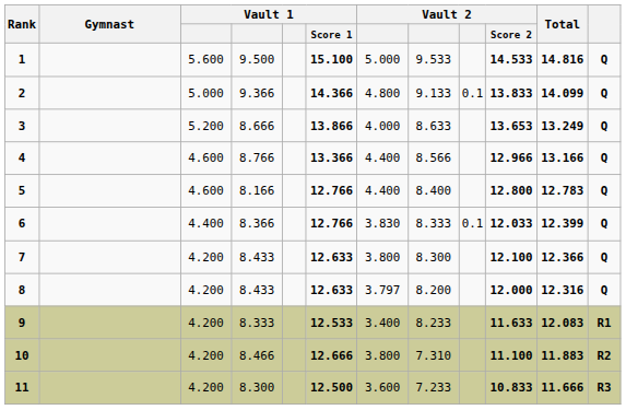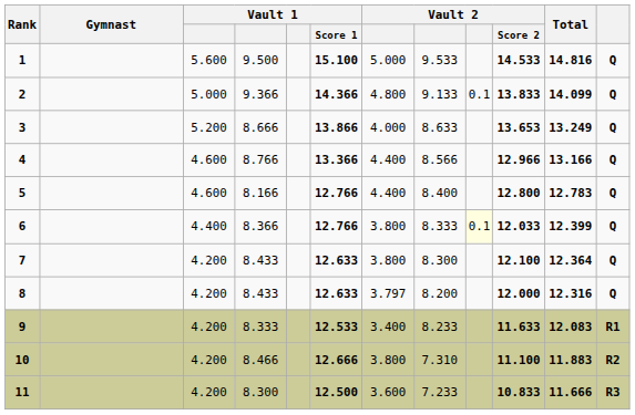6 | column 7: 3.830 -> 3.800
6 | column 9: no background -> lightyellow background
7 | Total: 12.366 -> 12.364
